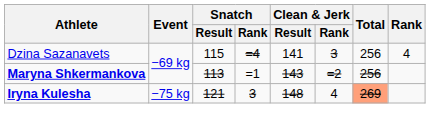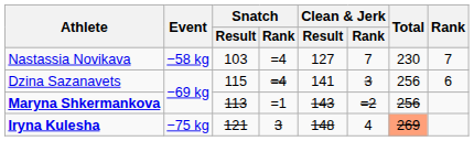+ row: Nastassia Novikava | −58 kg | 103 | =4 | 127 | 7 | 230 | 7
Dzina Sazanavets | Rank: 4 -> 6
